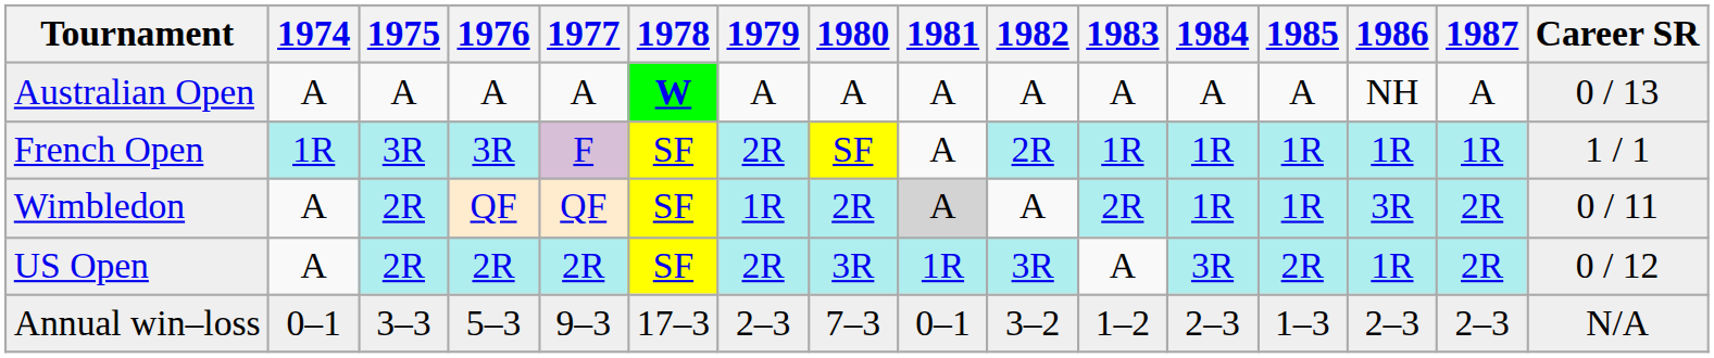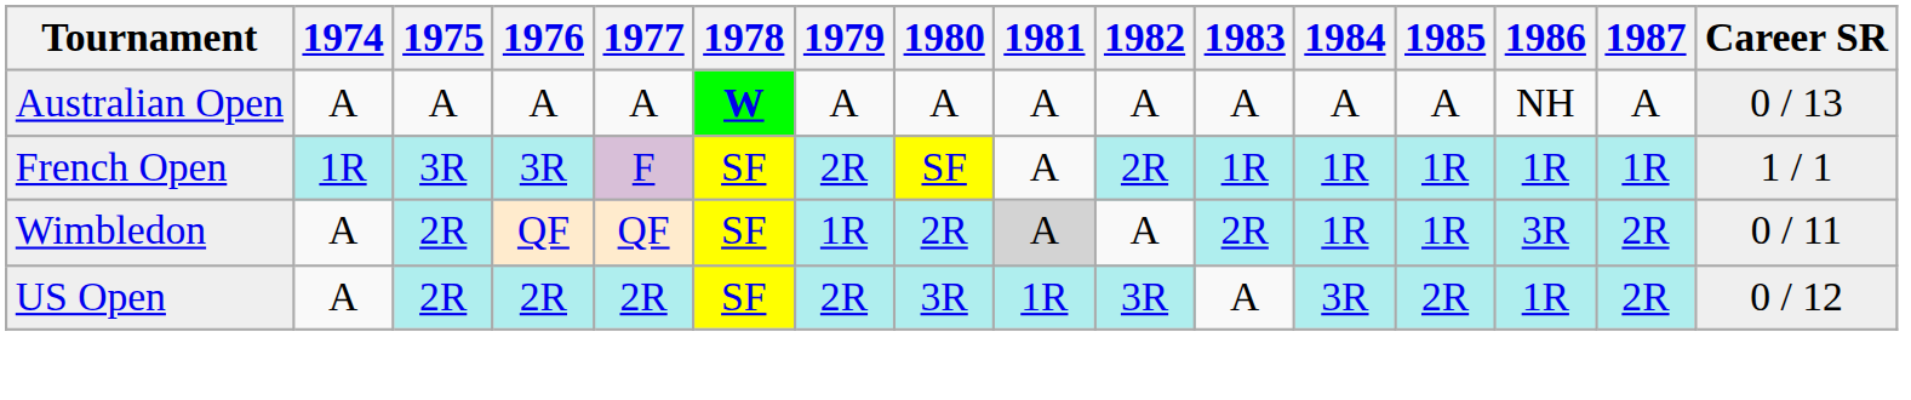- row: Annual win–loss | 0–1 | 3–3 | 5–3 | 9–3 | 17–3 | 2–3 | 7–3 | 0–1 | 3–2 | 1–2 | 2–3 | 1–3 | 2–3 | 2–3 | N/A
